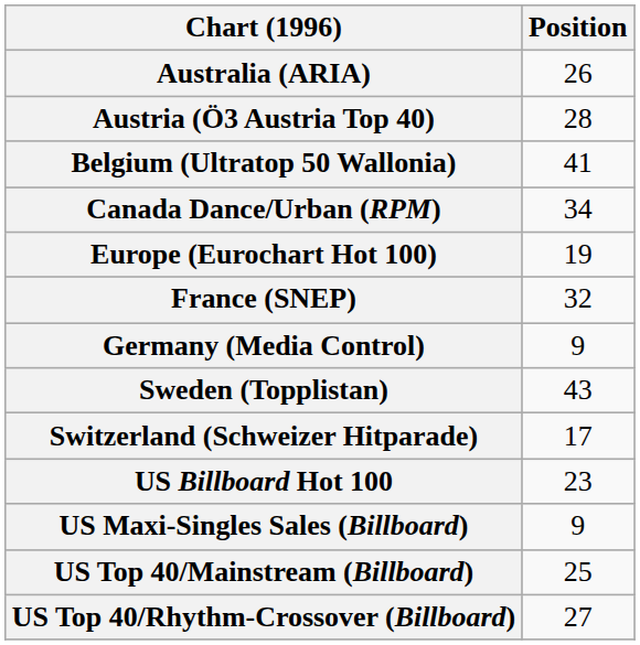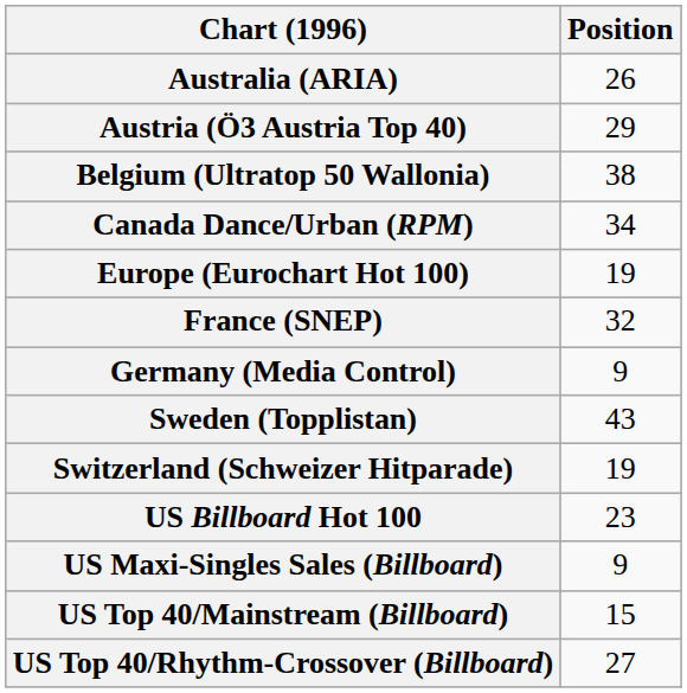Austria (Ö3 Austria Top 40) | Position: 28 -> 29
Belgium (Ultratop 50 Wallonia) | Position: 41 -> 38
Switzerland (Schweizer Hitparade) | Position: 17 -> 19
US Top 40/Mainstream (Billboard) | Position: 25 -> 15
